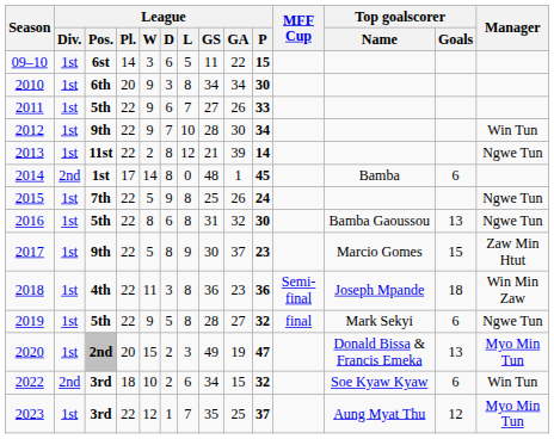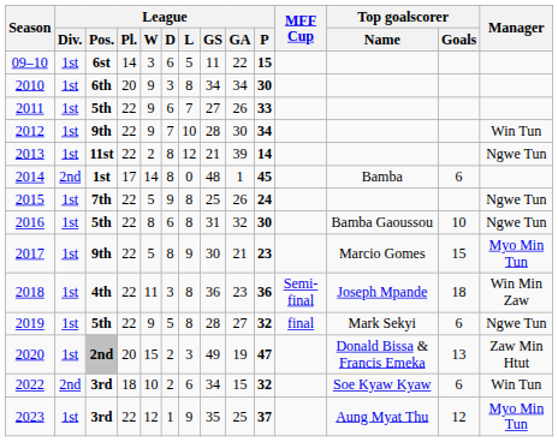2016 | Top goalscorer / Goals: 13 -> 10
2017 | League / GA: 37 -> 21
2017 | Manager: Zaw Min Htut -> Myo Min Tun
2020 | Manager: Myo Min Tun -> Zaw Min Htut
2023 | League / L: 7 -> 9
